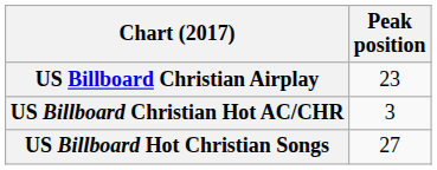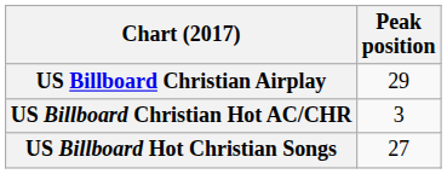US Billboard Christian Airplay | Peak position: 23 -> 29
